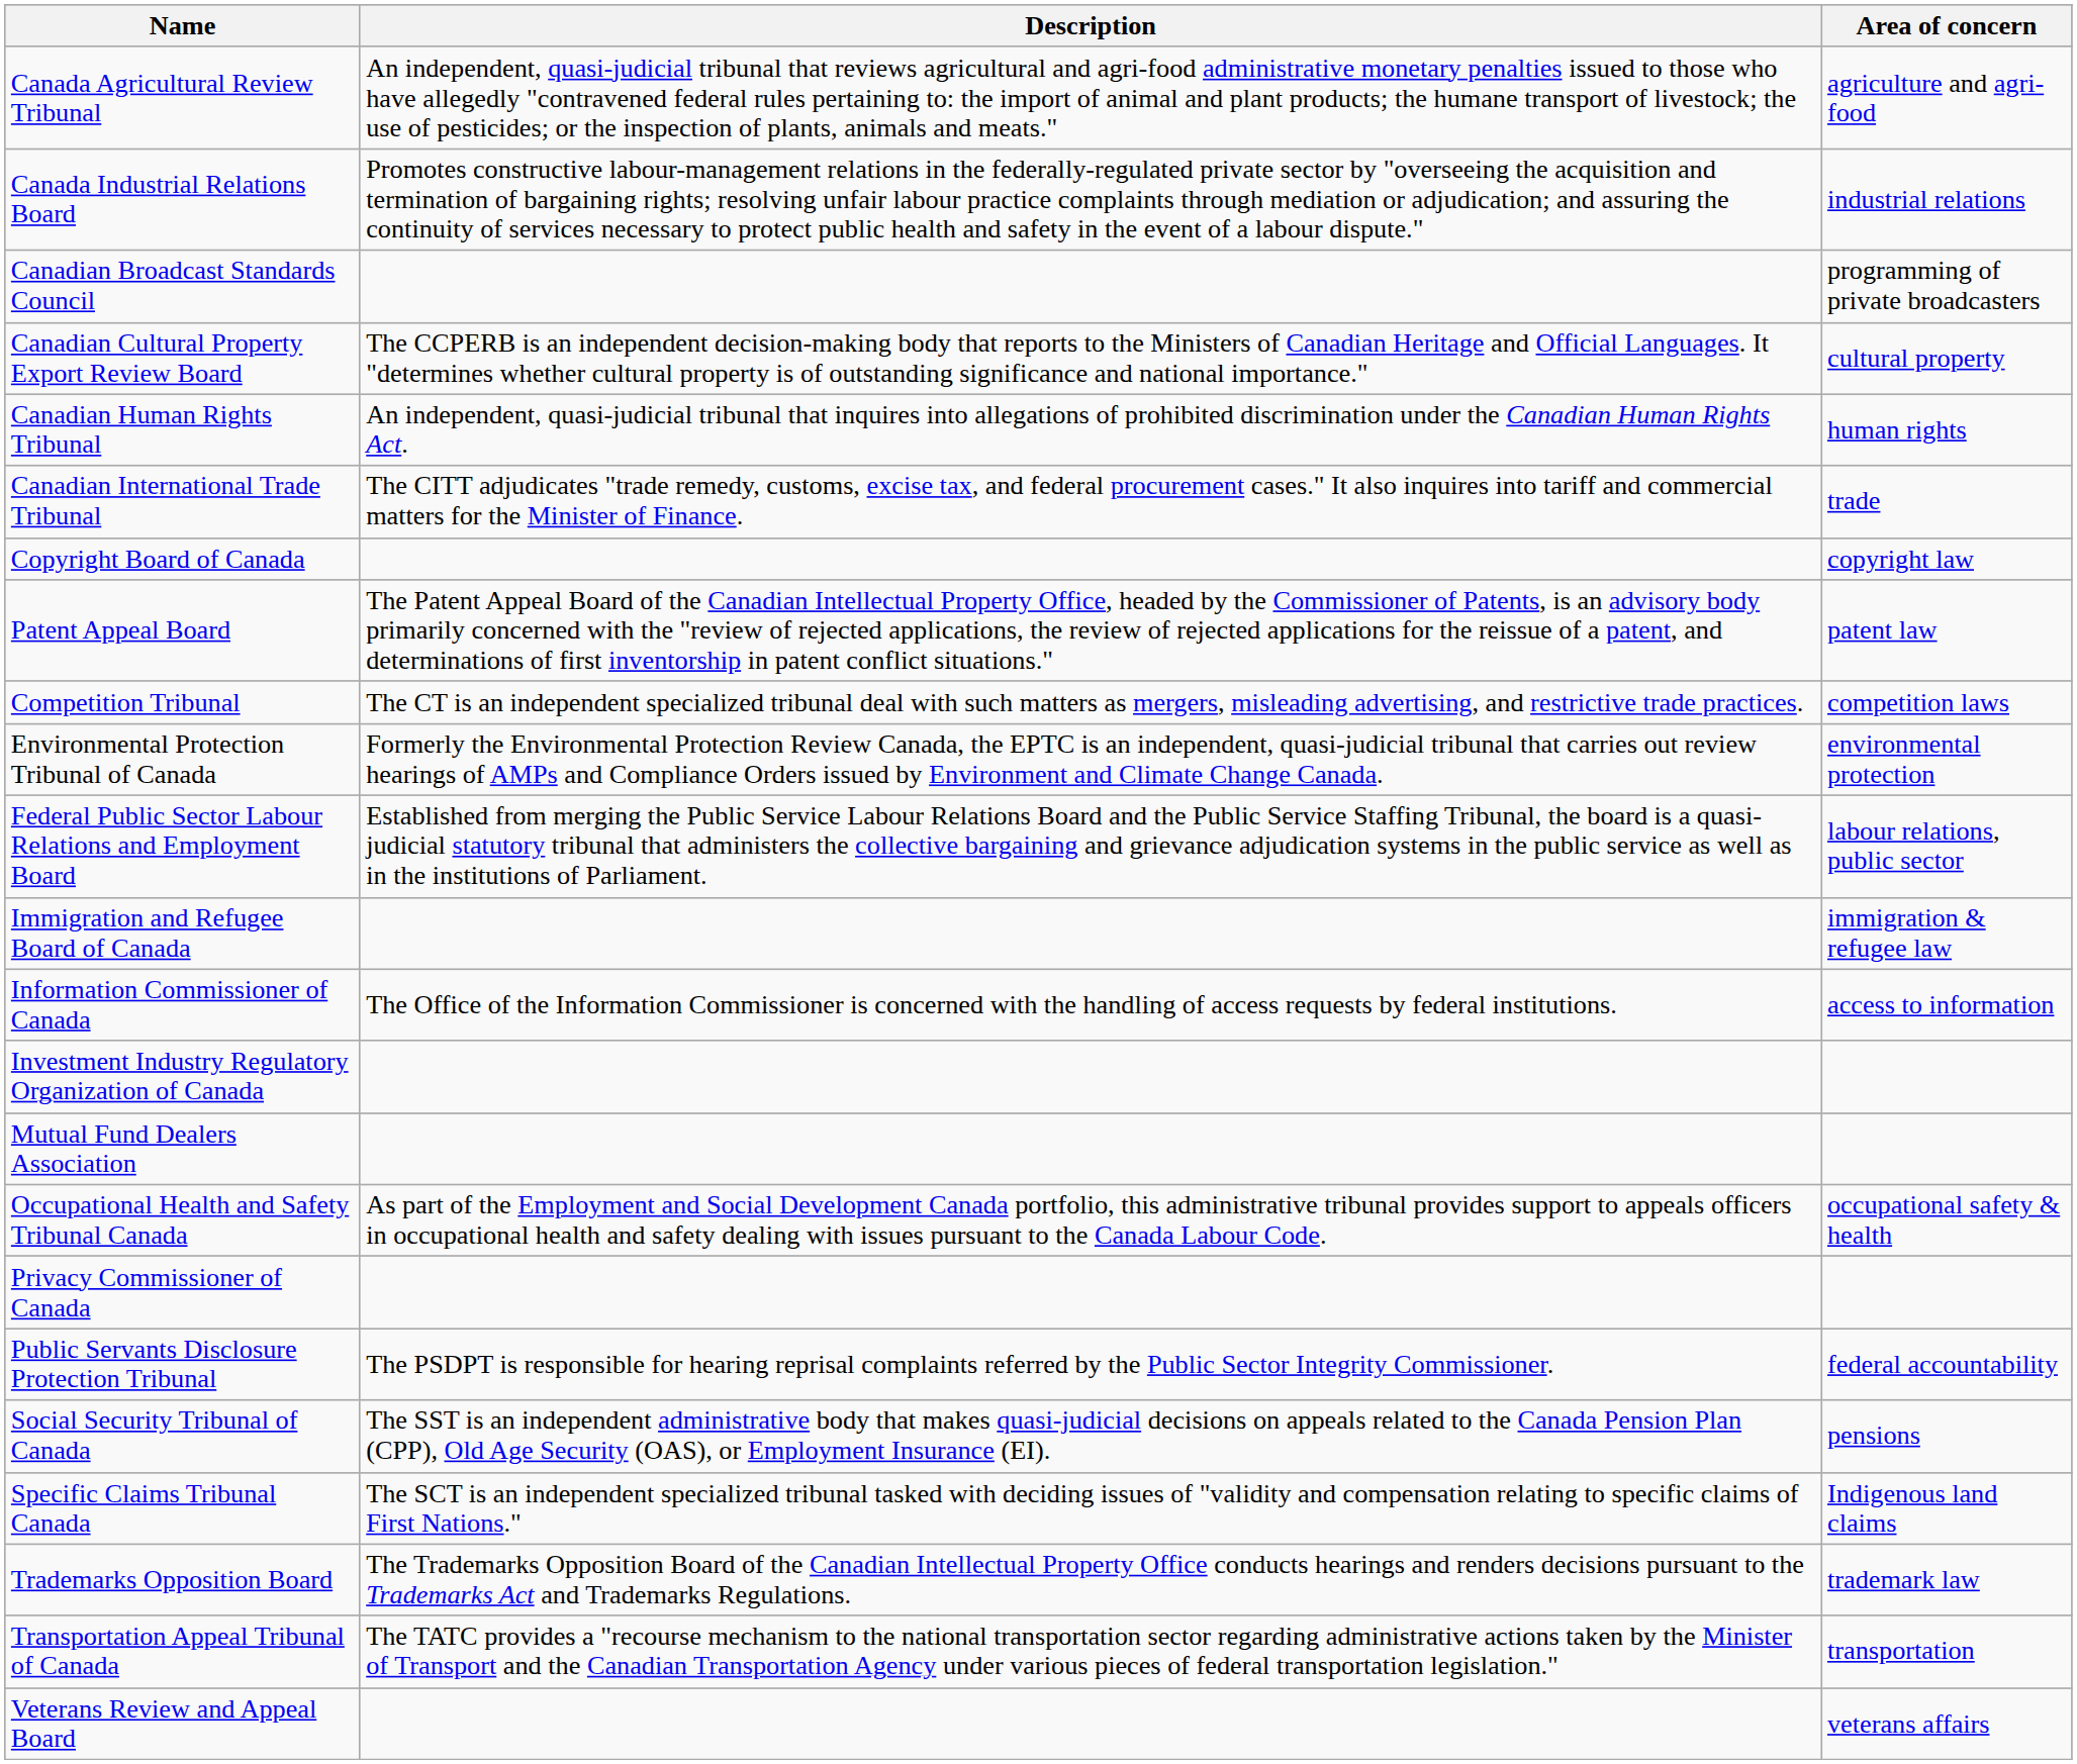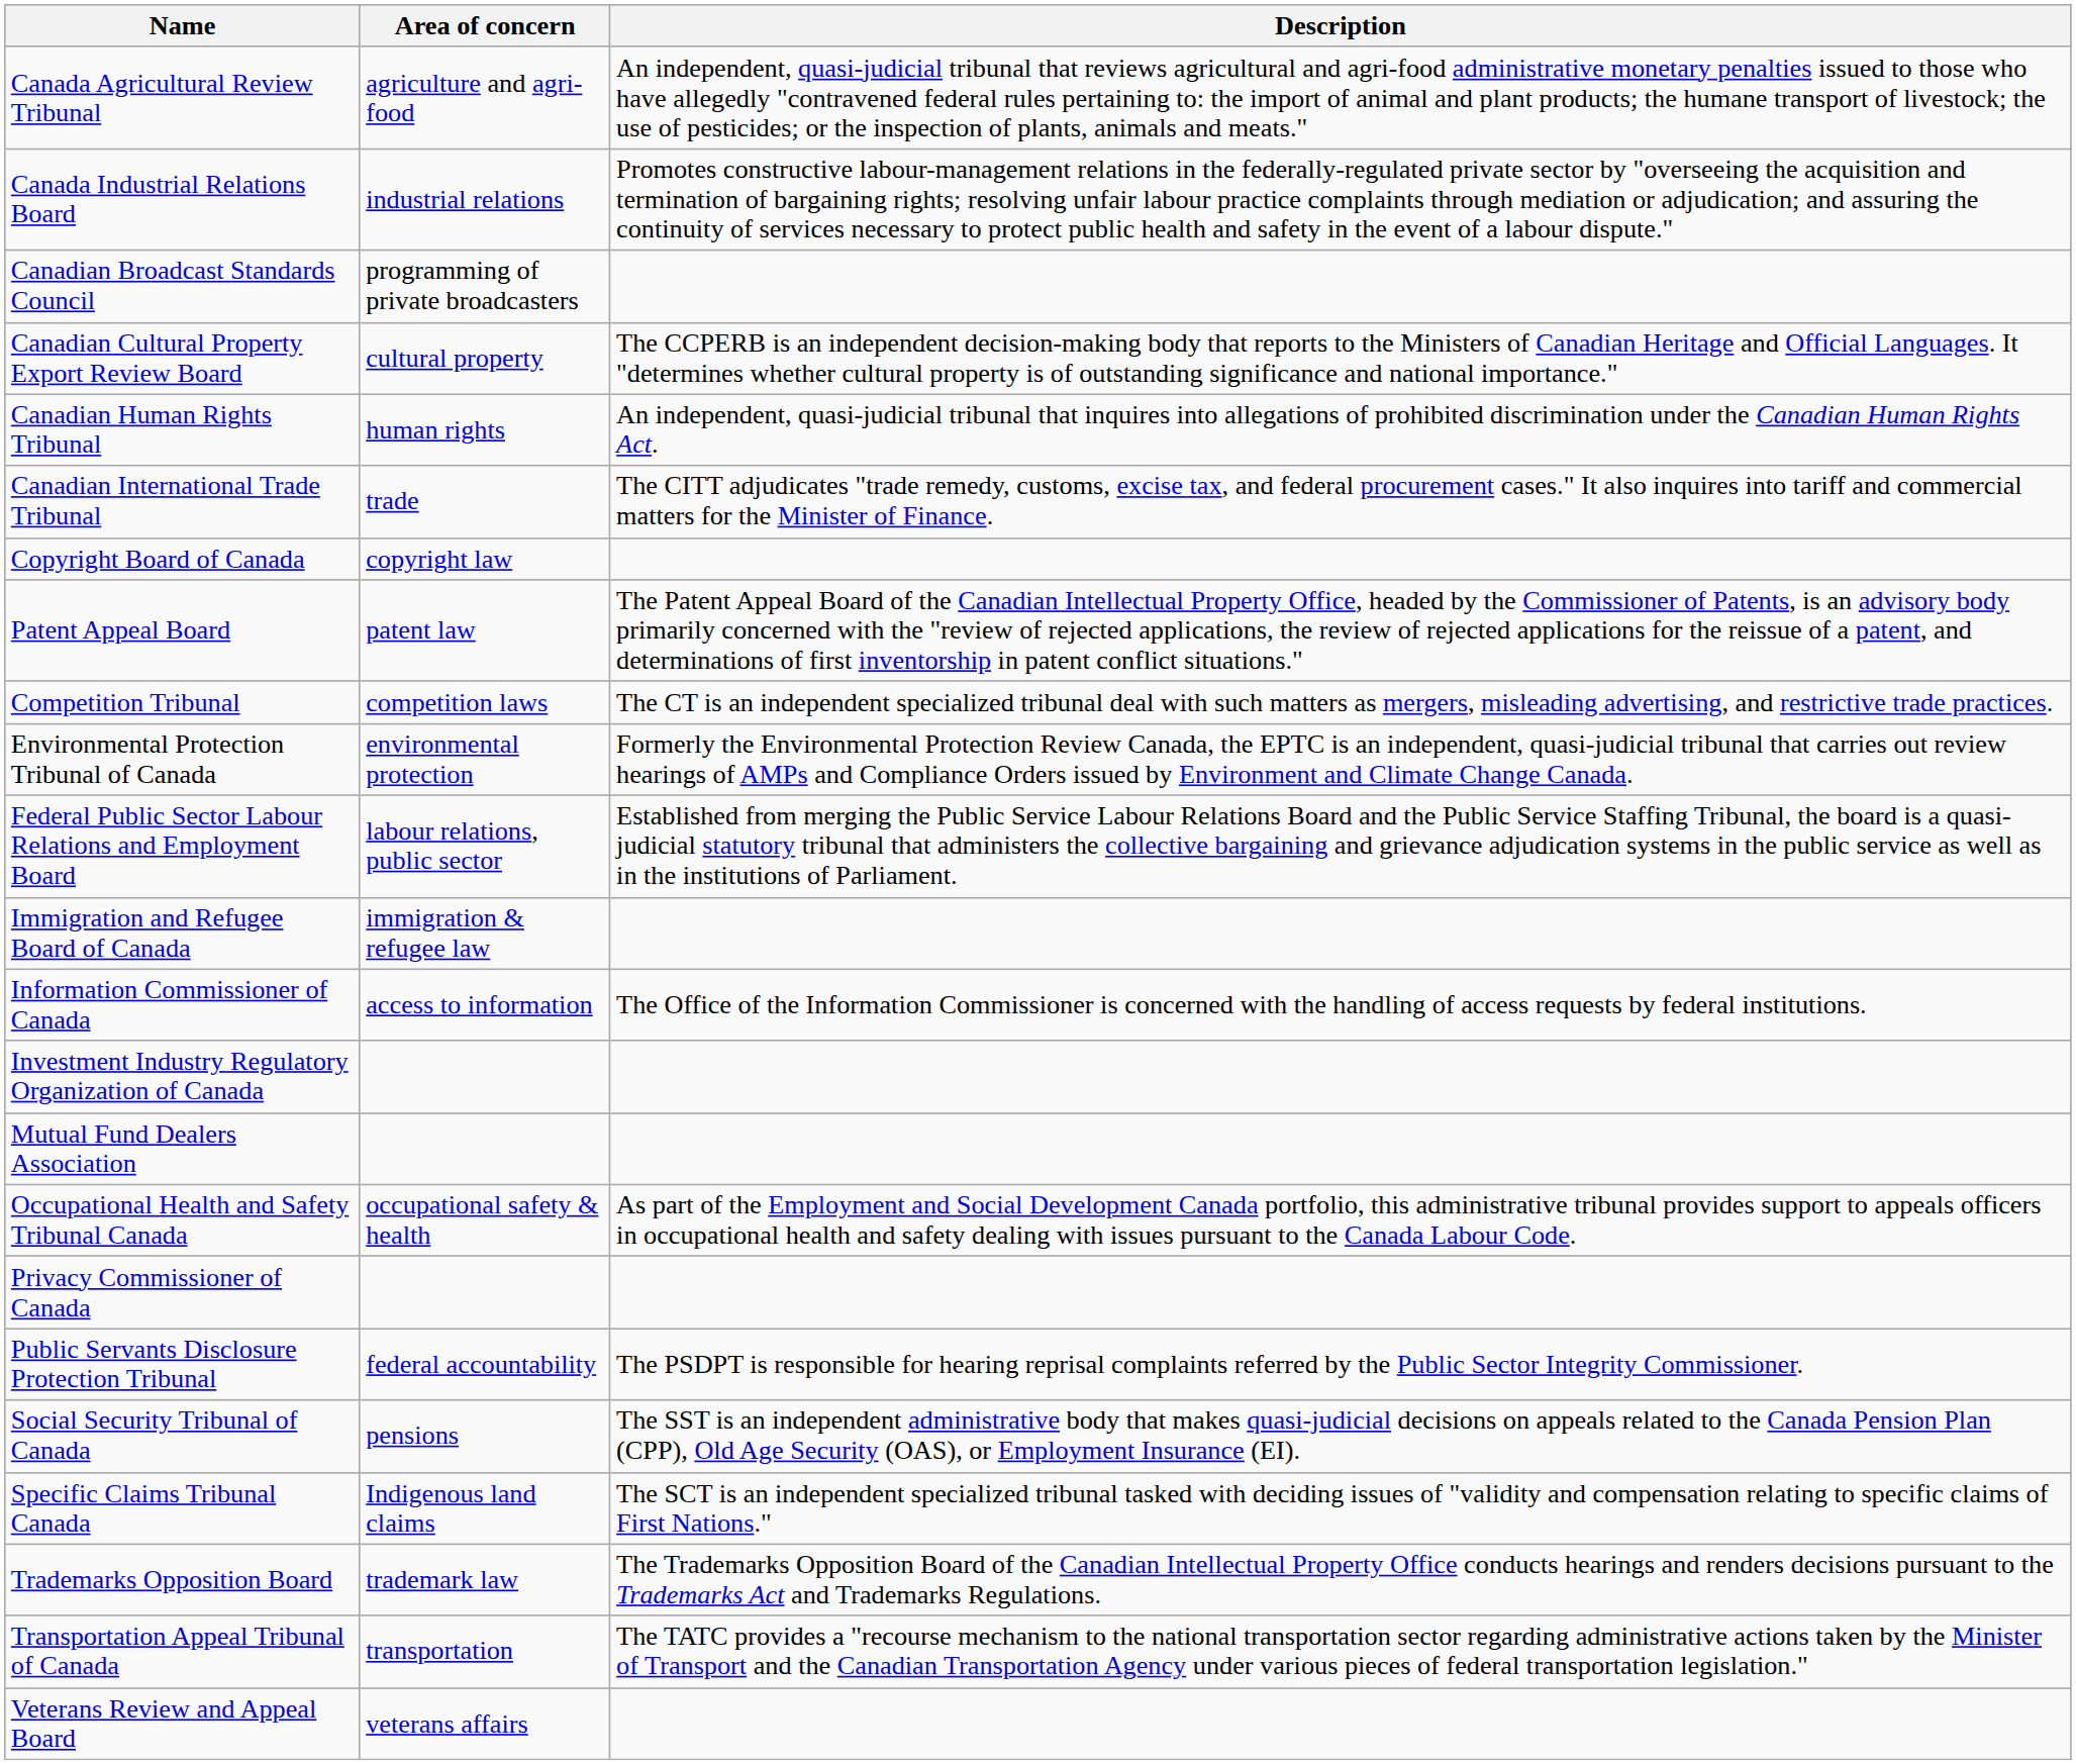columns swapped: Area of concern <-> Description
